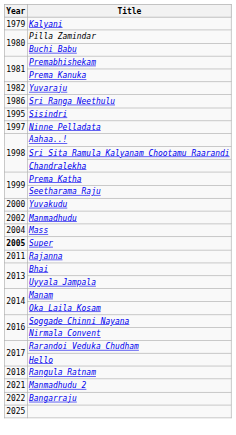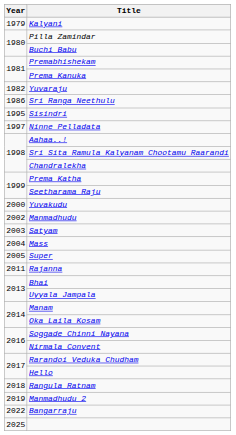+ row: 2003 | Satyam
Super | Year: bold -> normal
Manmadhudu 2 | Year: 2021 -> 2019
